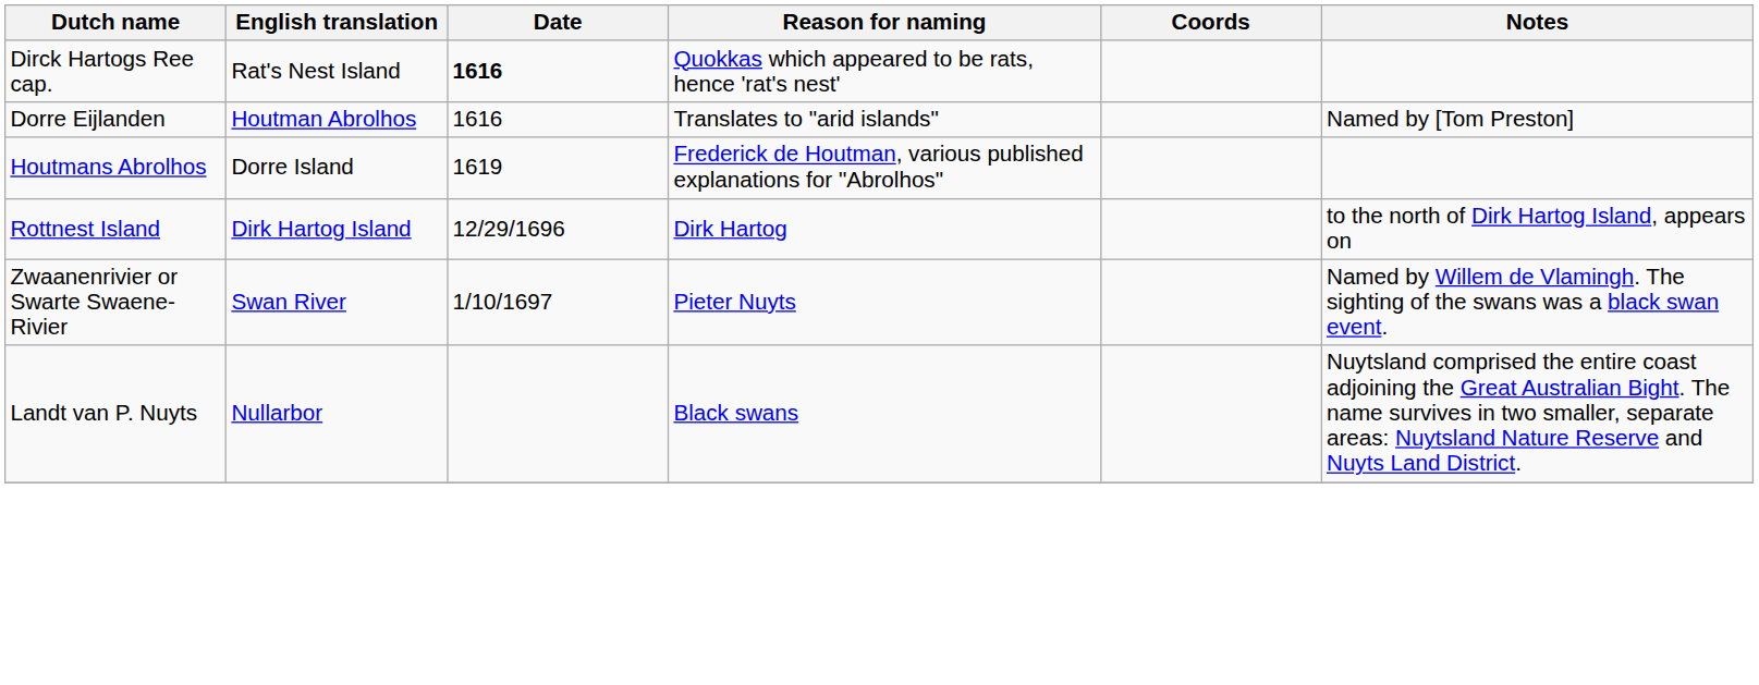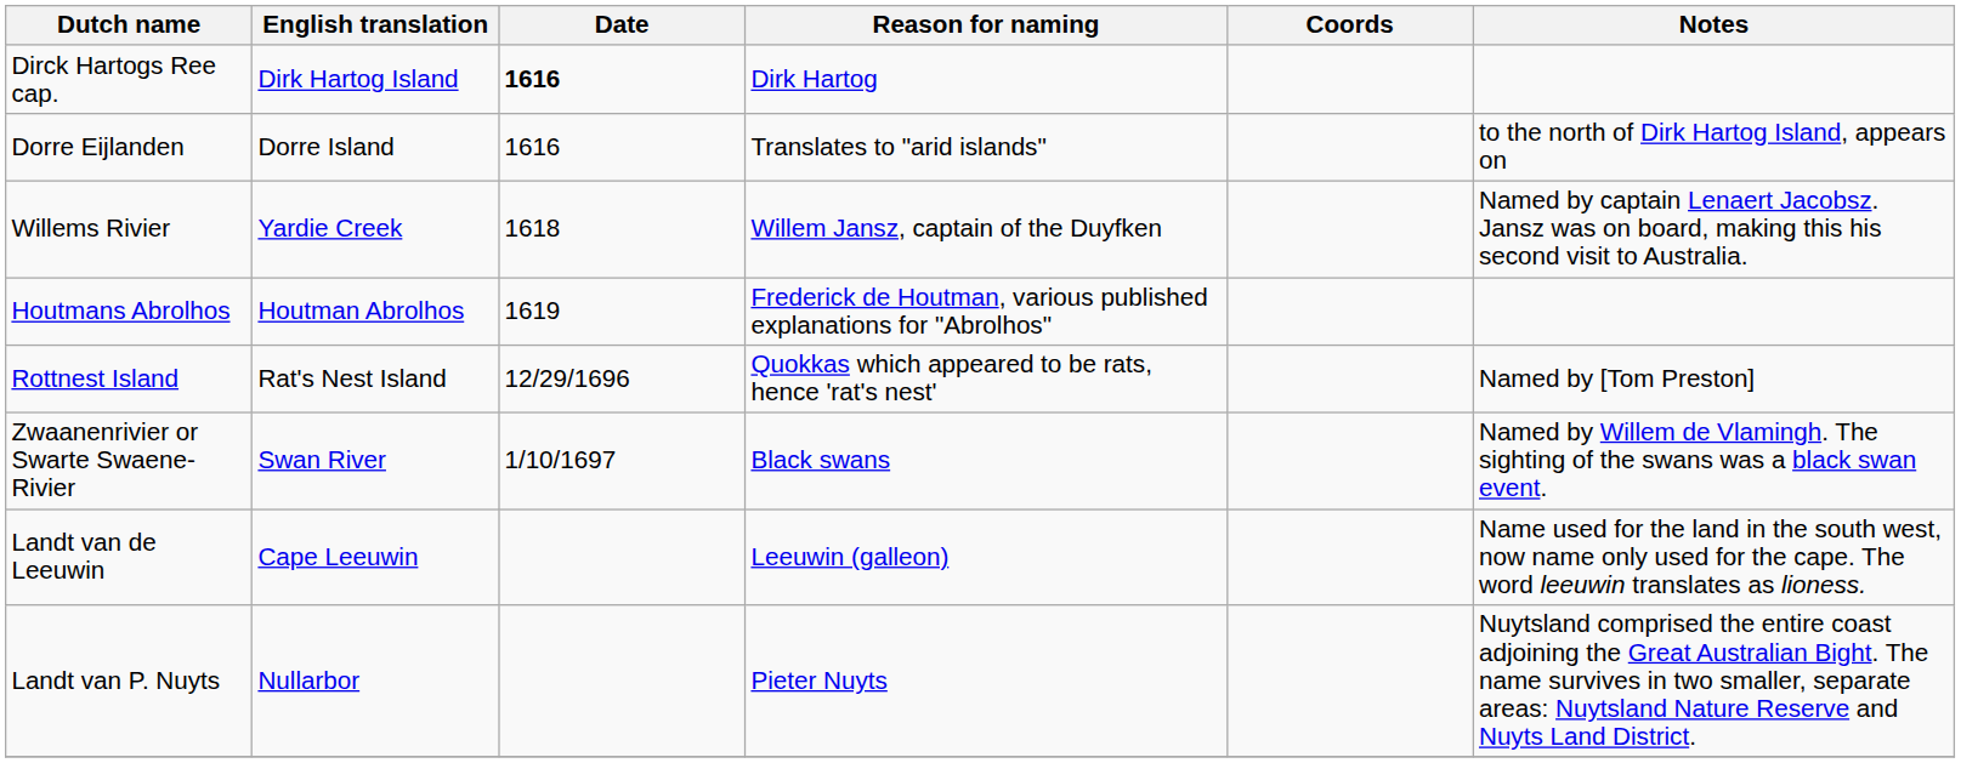Dirck Hartogs Ree cap. | English translation: Rat's Nest Island -> Dirk Hartog Island
Dirck Hartogs Ree cap. | Reason for naming: Quokkas which appeared to be rats, hence 'rat's nest' -> Dirk Hartog
Dorre Eijlanden | English translation: Houtman Abrolhos -> Dorre Island
Dorre Eijlanden | Notes: Named by [Tom Preston] -> to the north of Dirk Hartog Island, appears on
+ row: Willems Rivier | Yardie Creek | 1618 | Willem Jansz, captain of the Duyfken | Named by captain Lenaert Jacobsz. Jansz was on board, making this his second visit to Australia.
Houtmans Abrolhos | English translation: Dorre Island -> Houtman Abrolhos
Rottnest Island | English translation: Dirk Hartog Island -> Rat's Nest Island
Rottnest Island | Reason for naming: Dirk Hartog -> Quokkas which appeared to be rats, hence 'rat's nest'
Rottnest Island | Notes: to the north of Dirk Hartog Island, appears on -> Named by [Tom Preston]
Zwaanenrivier or Swarte Swaene-Rivier | Reason for naming: Pieter Nuyts -> Black swans
+ row: Landt van de Leeuwin | Cape Leeuwin | Leeuwin (galleon) | Name used for the land in the south west, now name only used for the cape. The word leeuwin translates as lioness.
Landt van P. Nuyts | Reason for naming: Black swans -> Pieter Nuyts
